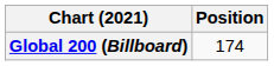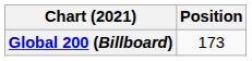Global 200 (Billboard) | Position: 174 -> 173
